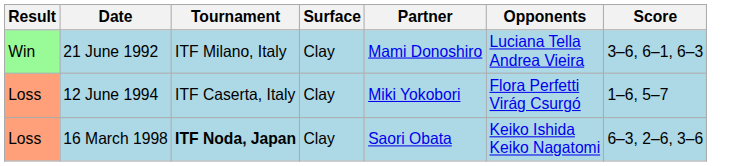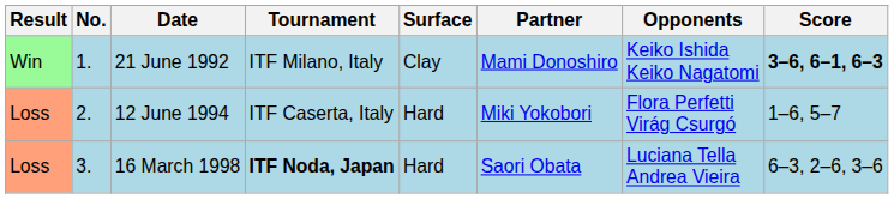+ column: No. | 1. | 2. | 3.
21 June 1992 | Opponents: Luciana Tella Andrea Vieira -> Keiko Ishida Keiko Nagatomi
21 June 1992 | Score: normal -> bold
12 June 1994 | Surface: Clay -> Hard
16 March 1998 | Surface: Clay -> Hard
16 March 1998 | Opponents: Keiko Ishida Keiko Nagatomi -> Luciana Tella Andrea Vieira
